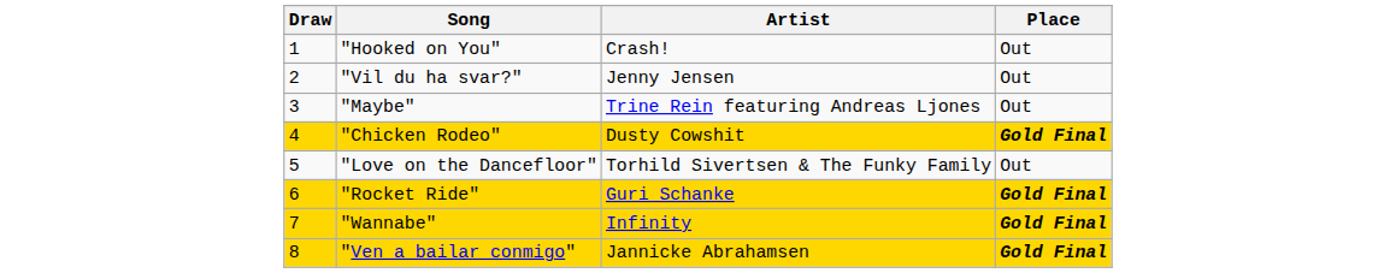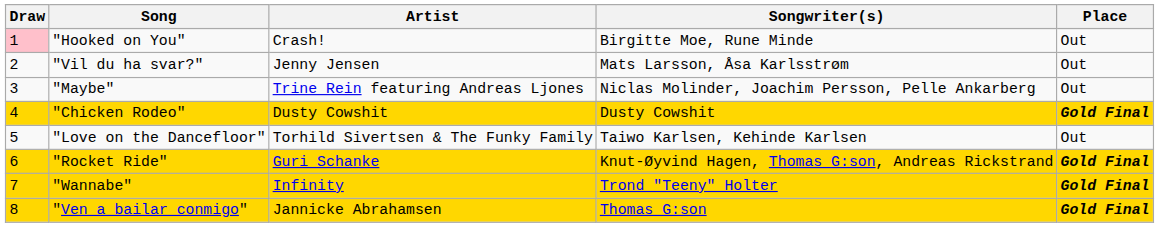+ column: Songwriter(s) | Birgitte Moe, Rune Minde | Mats Larsson, Åsa Karlsstrøm | Niclas Molinder, Joachim Persson, Pelle Ankarberg | Dusty Cowshit | Taiwo Karlsen, Kehinde Karlsen | Knut-Øyvind Hagen, Thomas G:son, Andreas Rickstrand | Trond "Teeny" Holter | Thomas G:son
"Hooked on You" | Draw: no background -> pink background
